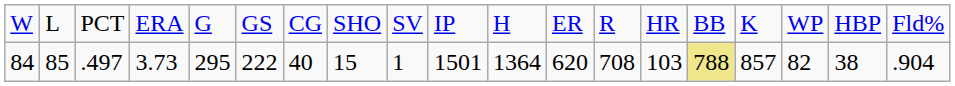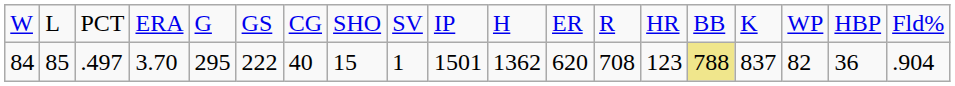84 | column 4: 3.73 -> 3.70
84 | column 11: 1364 -> 1362
84 | column 14: 103 -> 123
84 | column 16: 857 -> 837
84 | column 18: 38 -> 36
